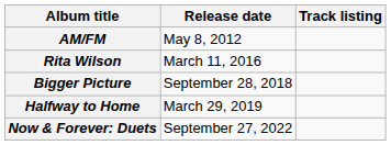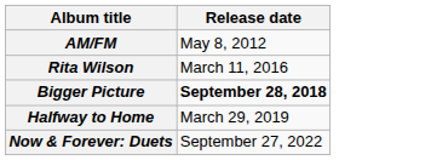- column: Track listing
Bigger Picture | Release date: normal -> bold
